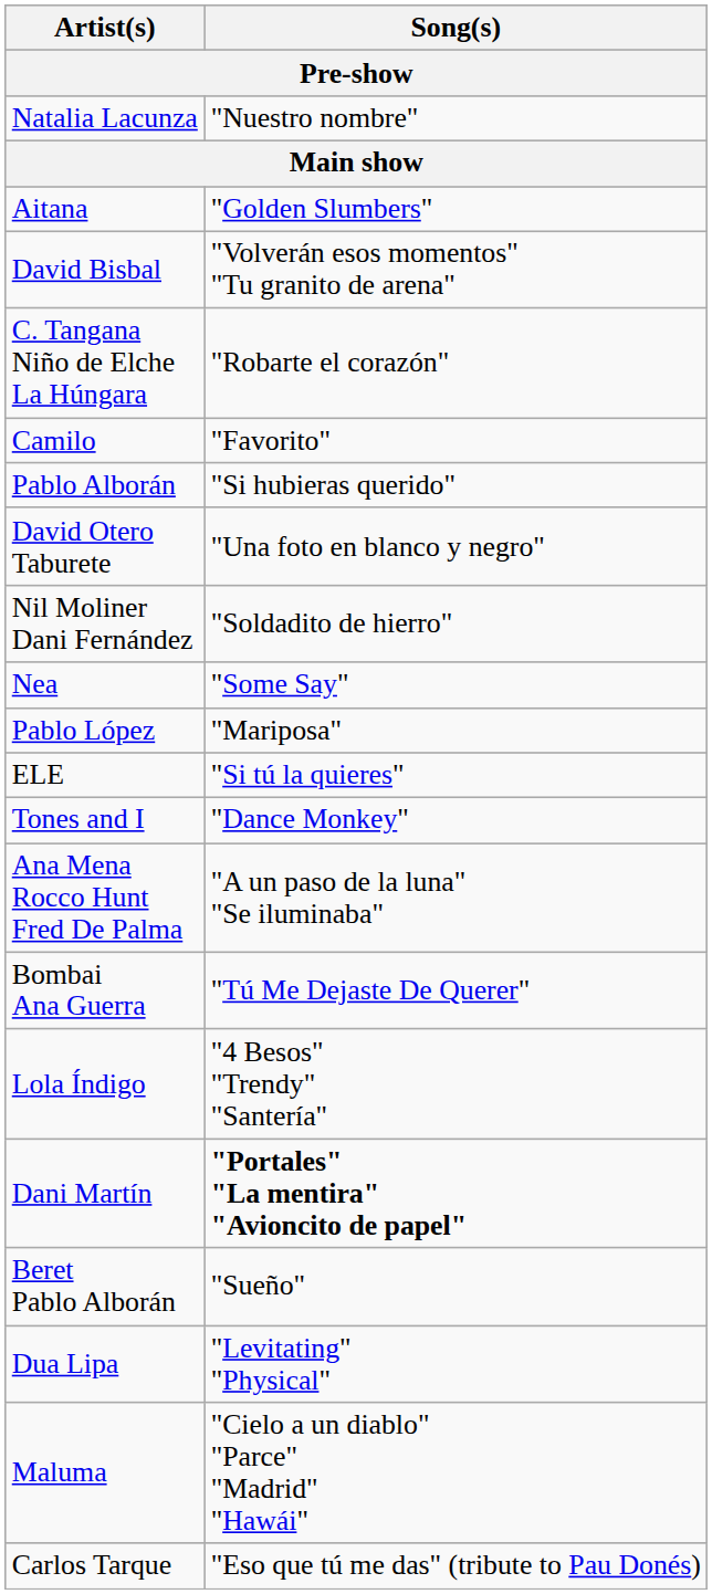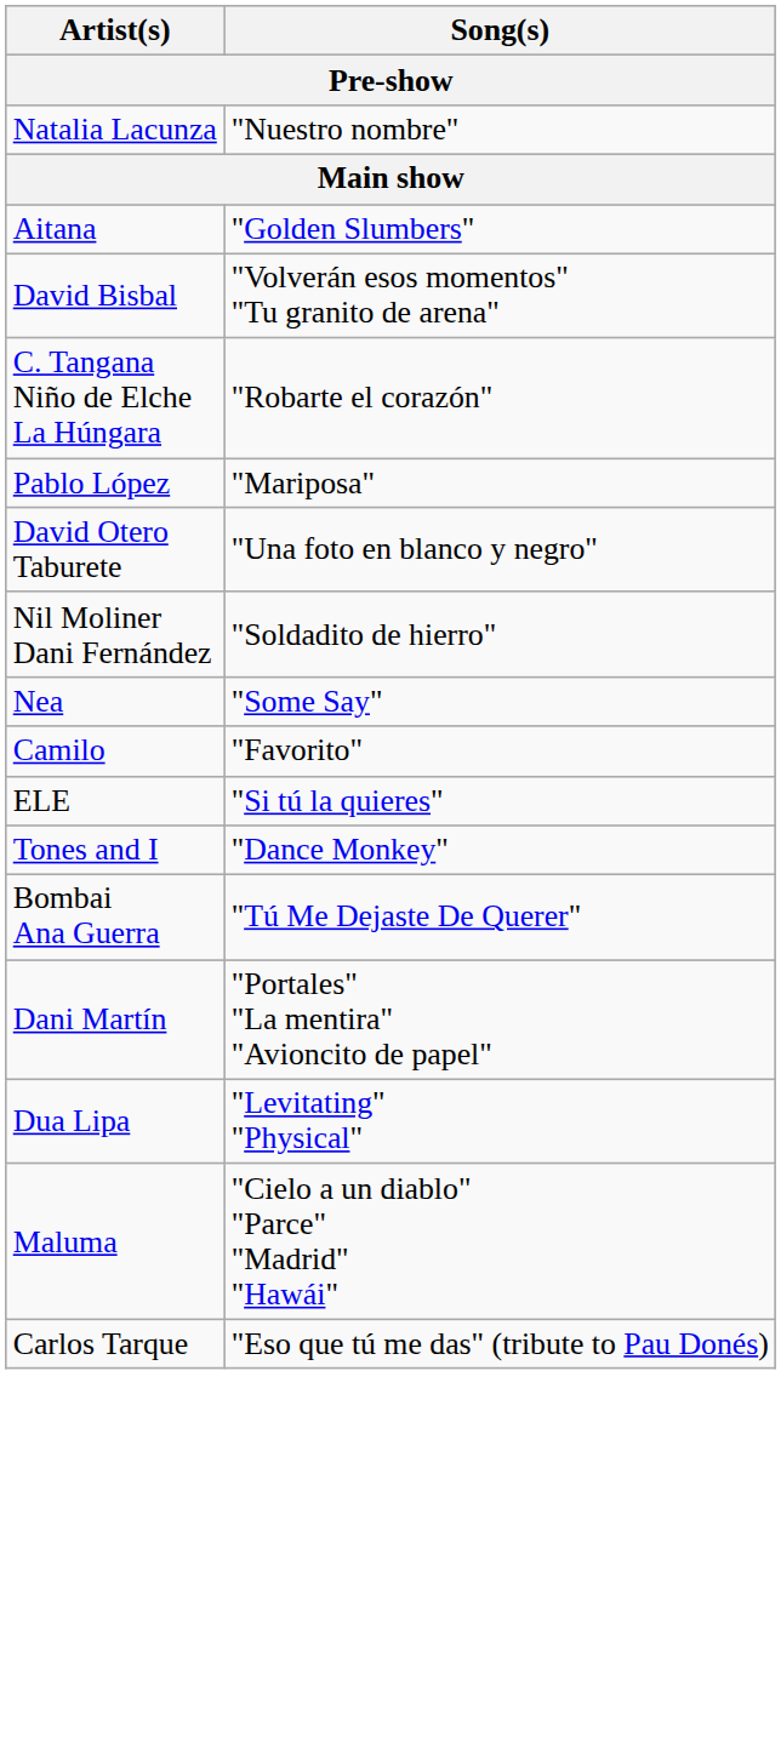rows swapped: Camilo <-> Pablo López
- row: Pablo Alborán | "Si hubieras querido"
- row: Ana Mena Rocco Hunt Fred De Palma | "A un paso de la luna" "Se iluminaba"
- row: Lola Índigo | "4 Besos" "Trendy" "Santería"
Dani Martín | Song(s): bold -> normal
- row: Beret Pablo Alborán | "Sueño"
